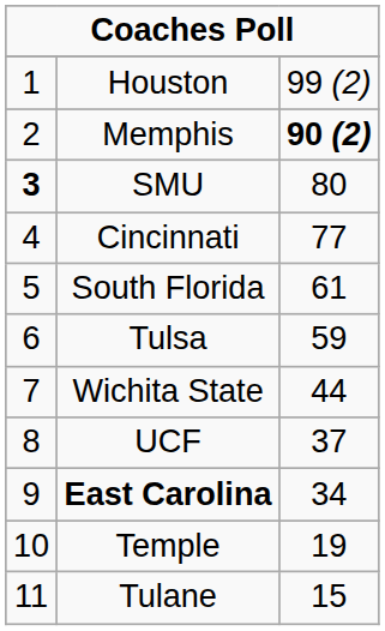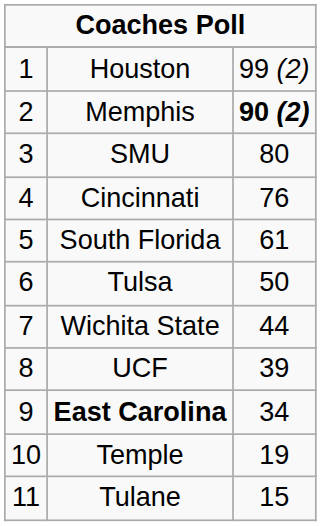SMU | column 1: bold -> normal
Cincinnati | column 3: 77 -> 76
Tulsa | column 3: 59 -> 50
UCF | column 3: 37 -> 39
